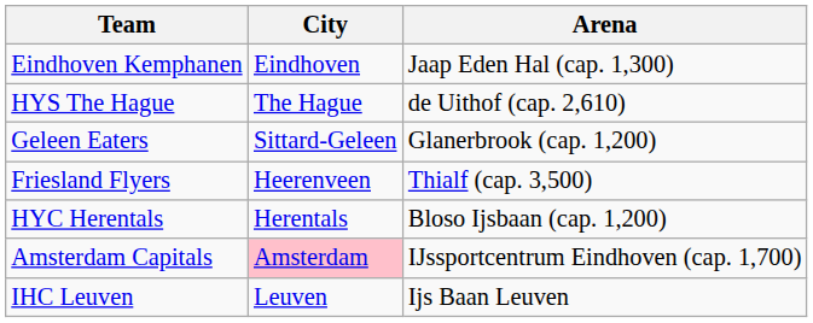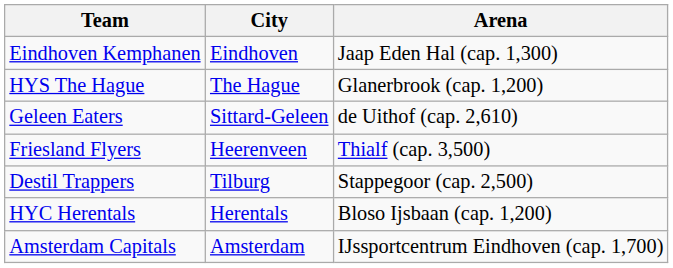HYS The Hague | Arena: de Uithof (cap. 2,610) -> Glanerbrook (cap. 1,200)
Geleen Eaters | Arena: Glanerbrook (cap. 1,200) -> de Uithof (cap. 2,610)
+ row: Destil Trappers | Tilburg | Stappegoor (cap. 2,500)
Amsterdam Capitals | City: pink background -> no background
- row: IHC Leuven | Leuven | Ijs Baan Leuven
